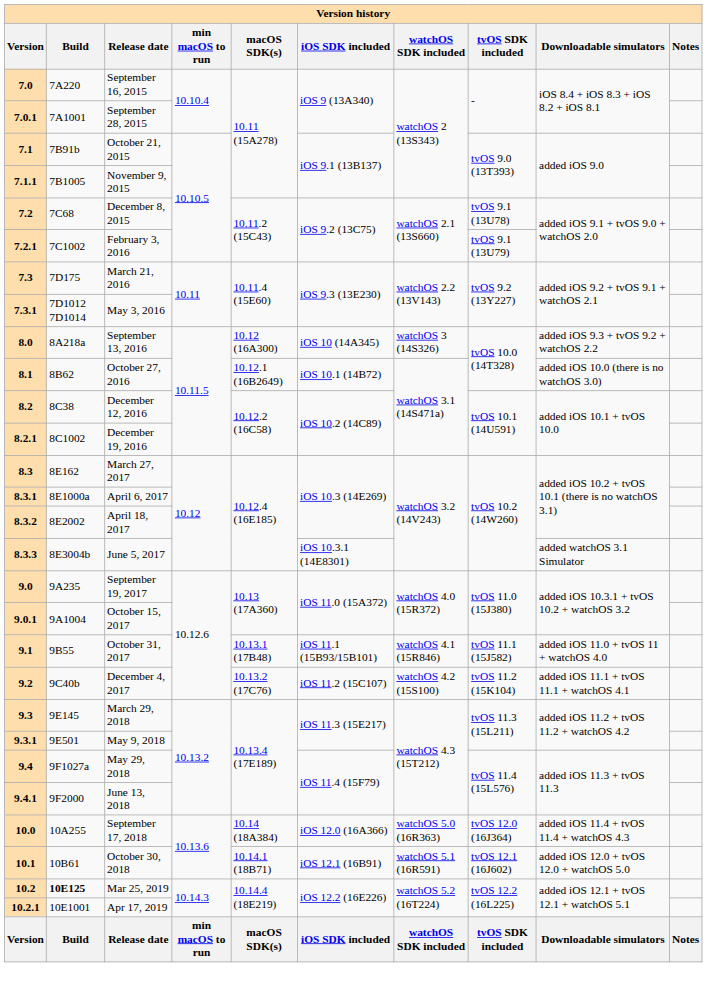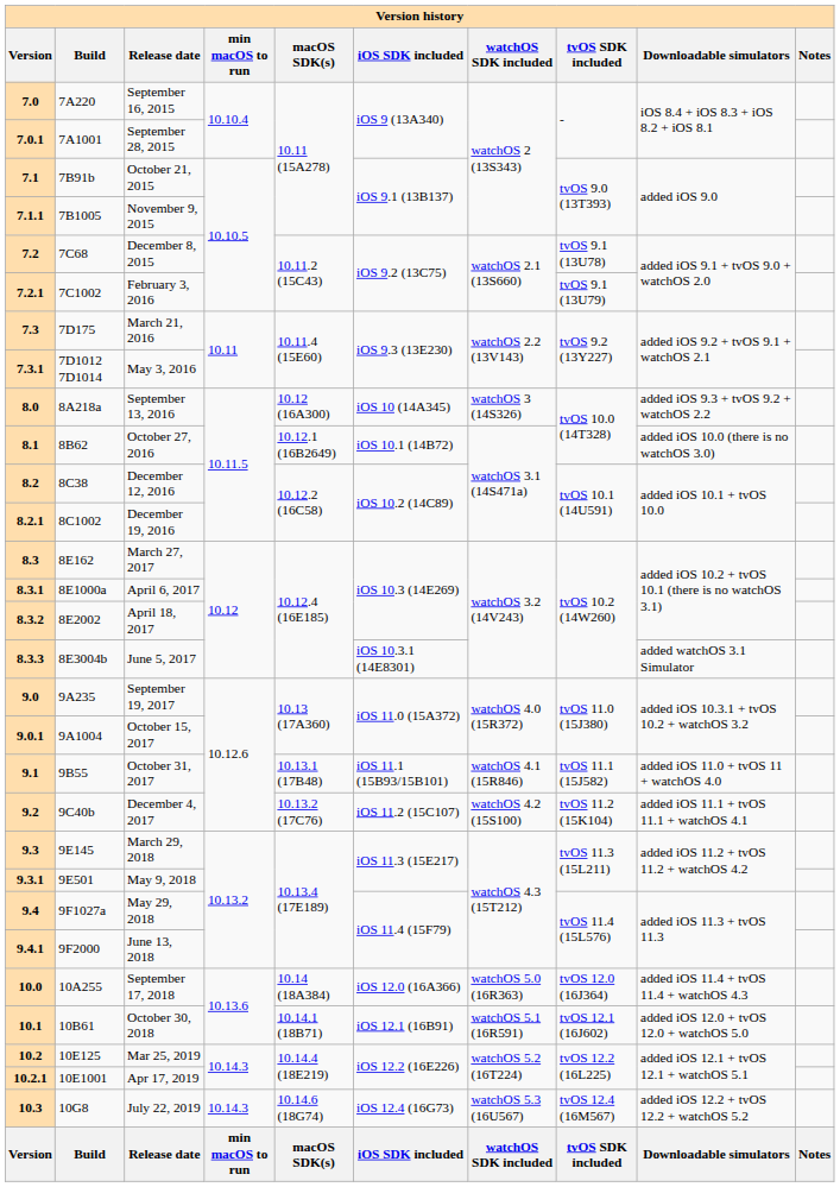10.2 | Build: bold -> normal
+ row: 10.3 | 10G8 | July 22, 2019 | 10.14.3 | 10.14.6 (18G74) | iOS 12.4 (16G73) | watchOS 5.3 (16U567) | tvOS 12.4 (16M567) | added iOS 12.2 + tvOS 12.2 + watchOS 5.2
